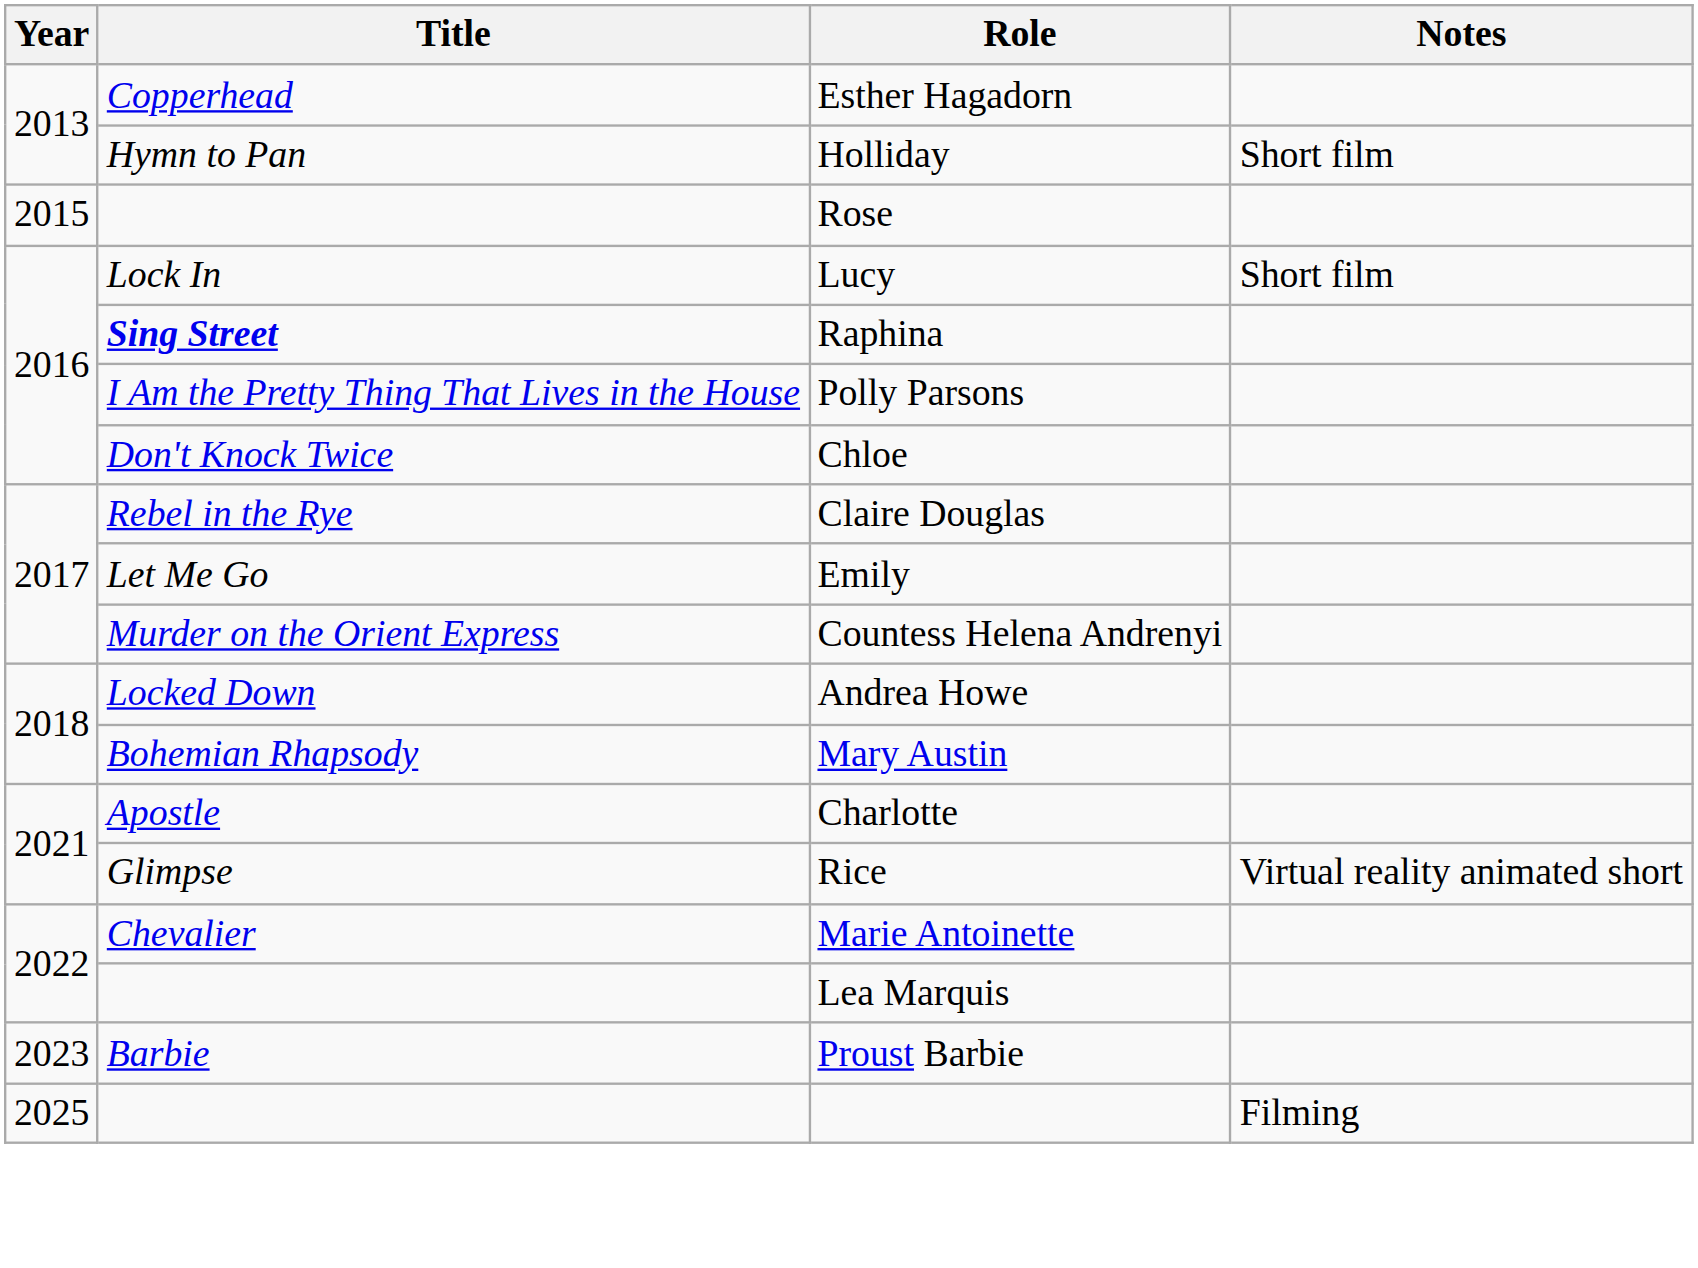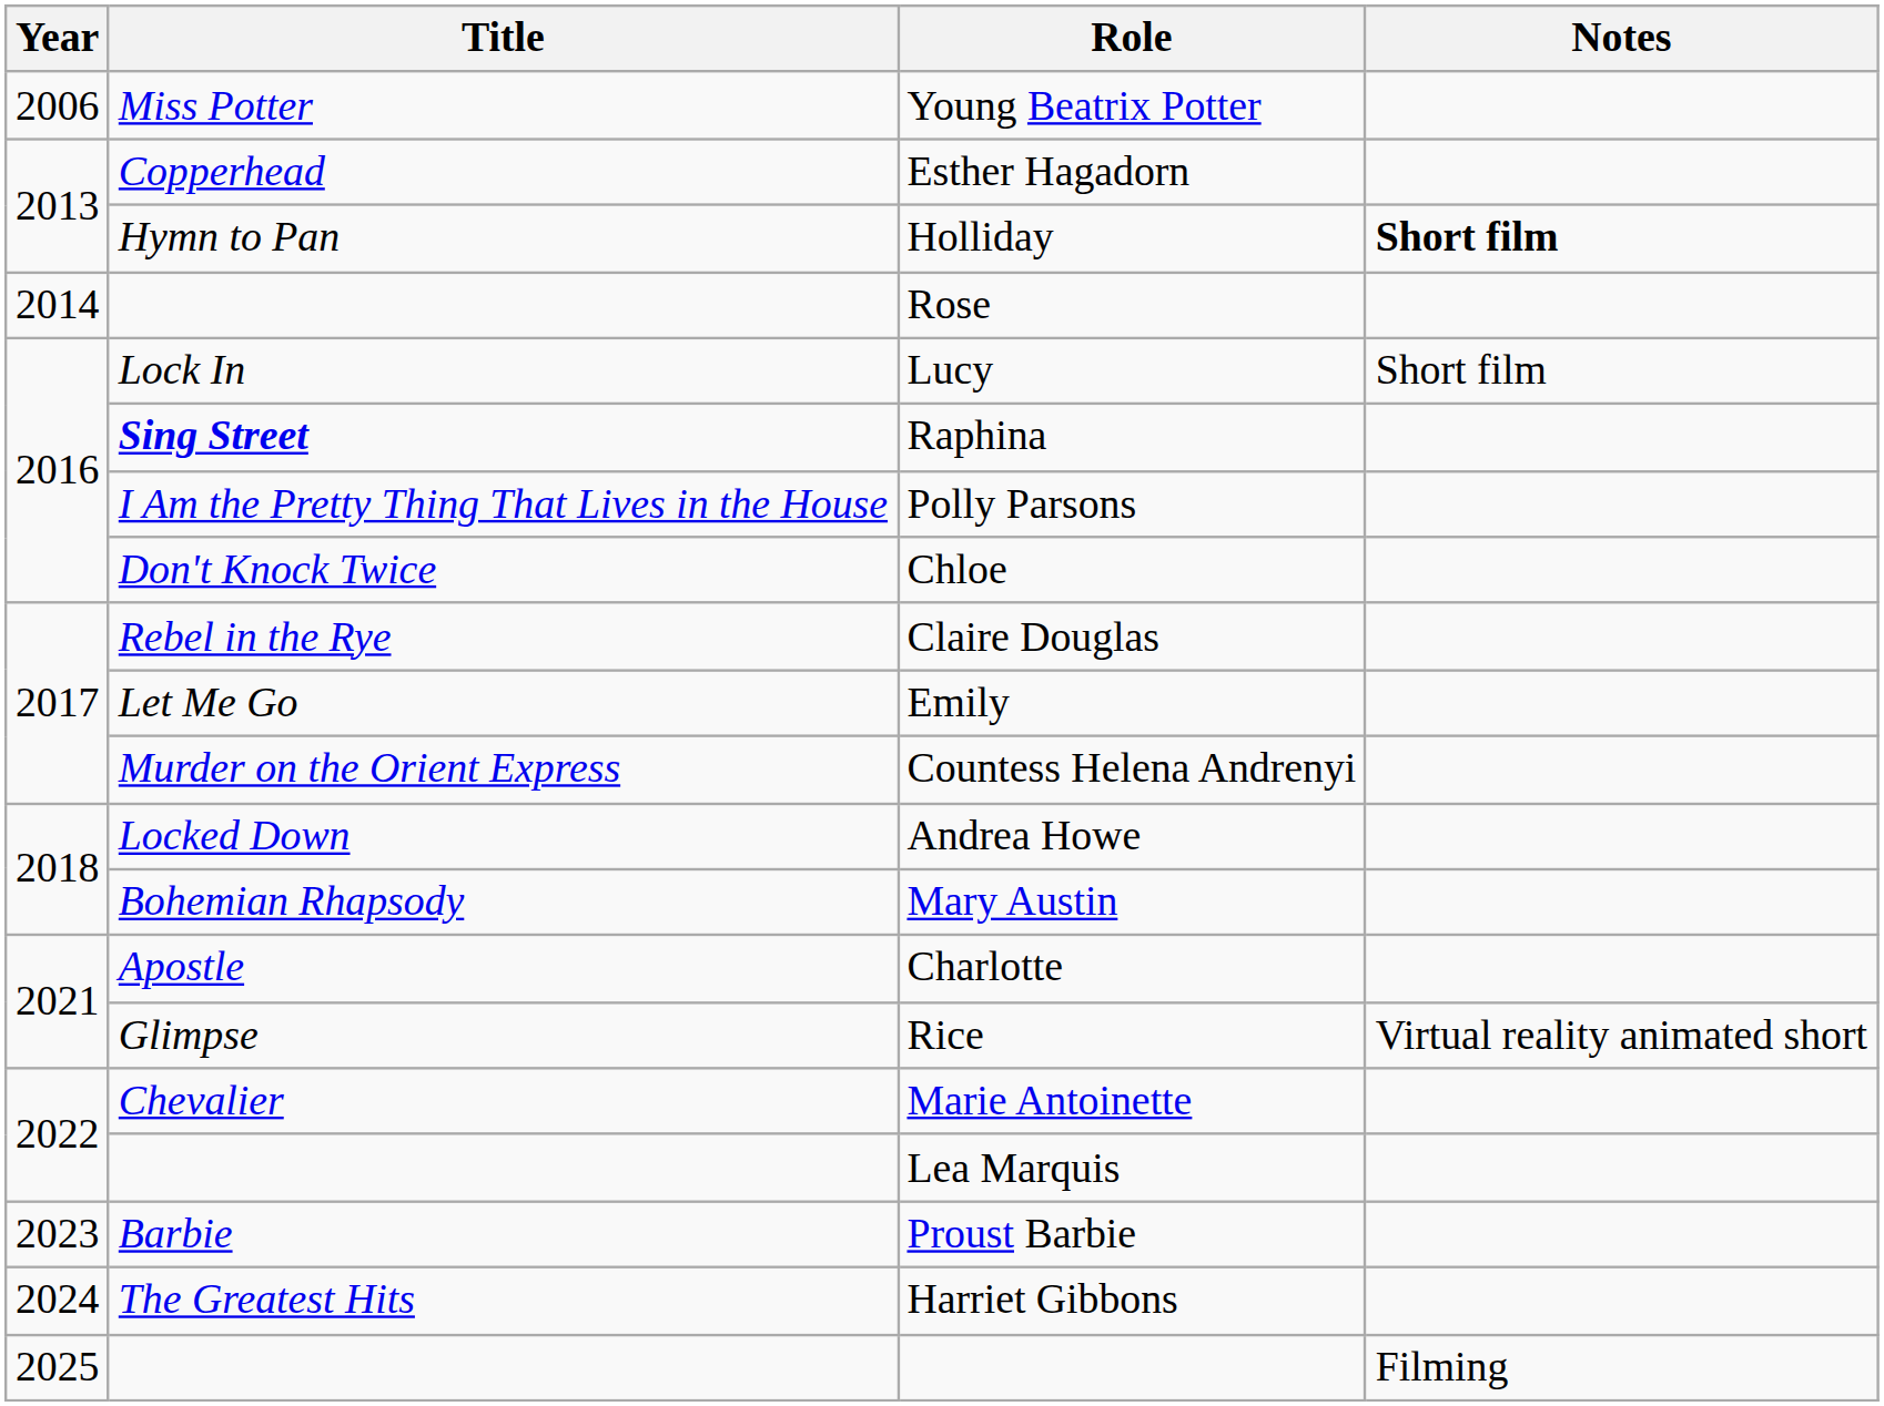+ row: 2006 | Miss Potter | Young Beatrix Potter
Holliday | Notes: normal -> bold
Rose | Year: 2015 -> 2014
+ row: 2024 | The Greatest Hits | Harriet Gibbons
